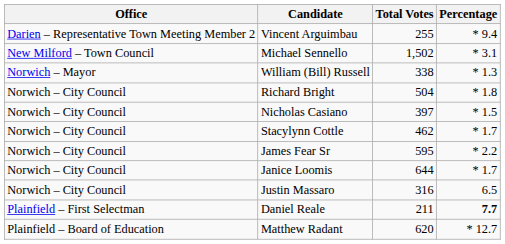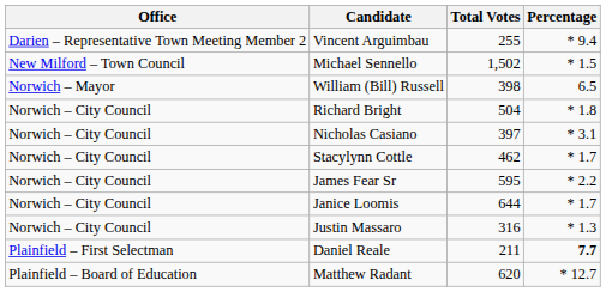Michael Sennello | Percentage: * 3.1 -> * 1.5
William (Bill) Russell | Total Votes: 338 -> 398
William (Bill) Russell | Percentage: * 1.3 -> 6.5
Nicholas Casiano | Percentage: * 1.5 -> * 3.1
Justin Massaro | Percentage: 6.5 -> * 1.3
